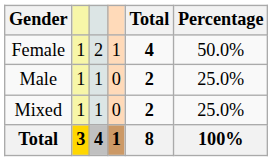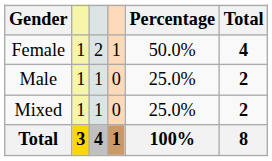columns swapped: Total <-> Percentage
